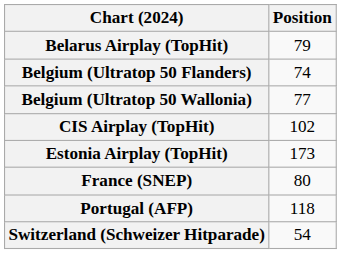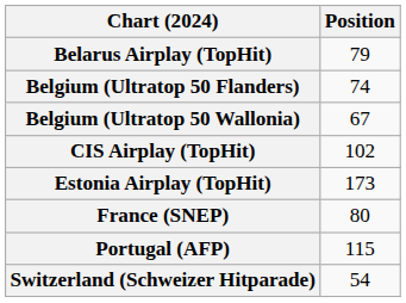Belgium (Ultratop 50 Wallonia) | Position: 77 -> 67
Portugal (AFP) | Position: 118 -> 115
